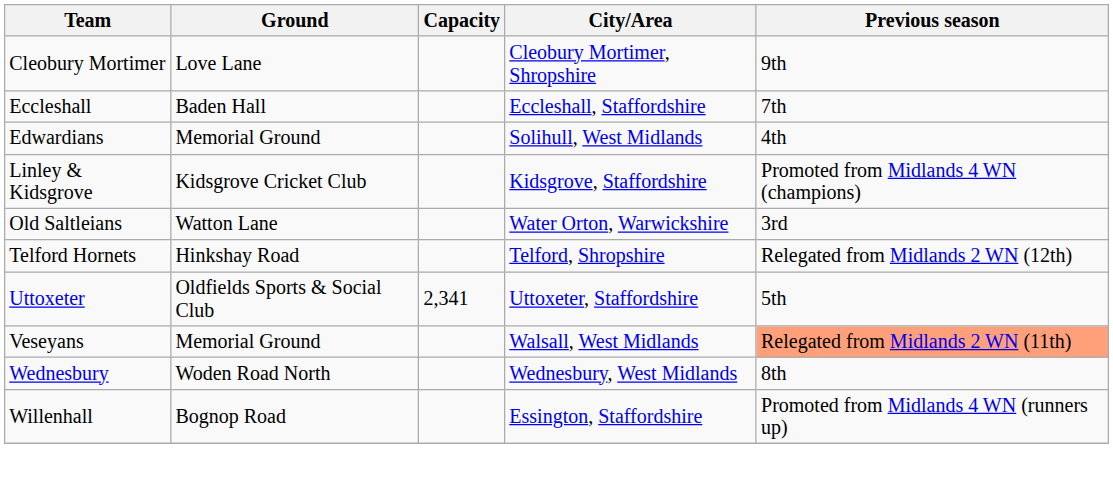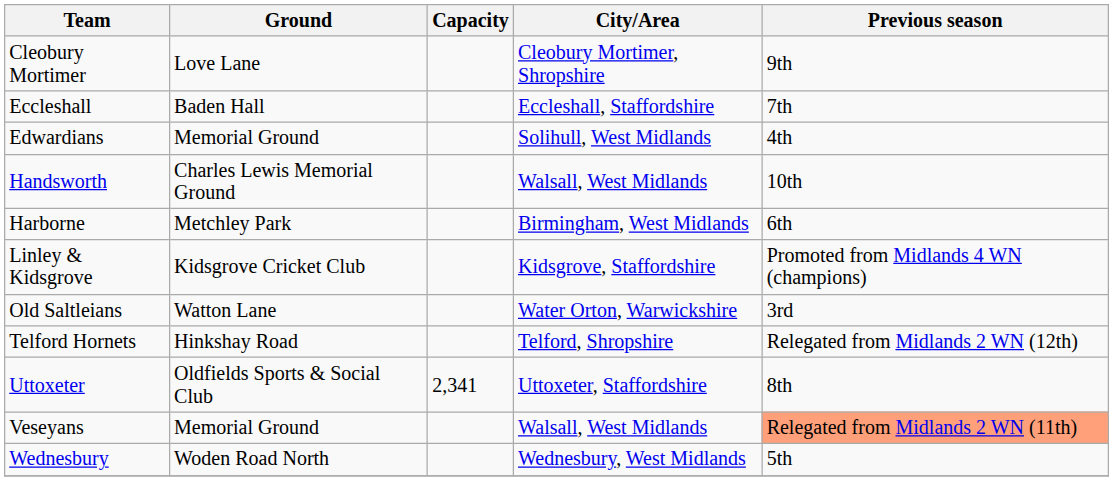+ row: Handsworth | Charles Lewis Memorial Ground | Walsall, West Midlands | 10th
+ row: Harborne | Metchley Park | Birmingham, West Midlands | 6th
Uttoxeter | Previous season: 5th -> 8th
Wednesbury | Previous season: 8th -> 5th
- row: Willenhall | Bognop Road | Essington, Staffordshire | Promoted from Midlands 4 WN (runners up)
